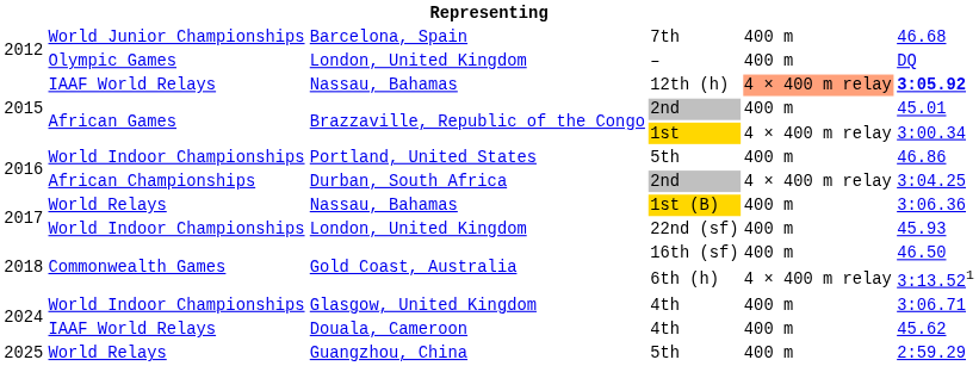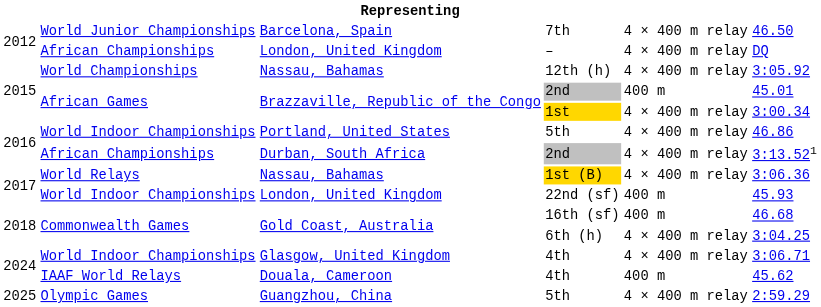7th | column 5: 400 m -> 4 × 400 m relay
7th | column 6: 46.68 -> 46.50
– | column 2: Olympic Games -> African Championships
– | column 5: 400 m -> 4 × 400 m relay
12th (h) | column 2: IAAF World Relays -> World Championships
12th (h) | column 5: lightsalmon background -> no background
12th (h) | column 6: bold -> normal
Portland, United States / 5th | column 5: 400 m -> 4 × 400 m relay
Durban, South Africa / 2nd | column 6: 3:04.25 -> 3:13.521
1st (B) | column 5: 400 m -> 4 × 400 m relay
16th (sf) | column 6: 46.50 -> 46.68
6th (h) | column 6: 3:13.521 -> 3:04.25
Glasgow, United Kingdom / 4th | column 5: 400 m -> 4 × 400 m relay
Guangzhou, China / 5th | column 2: World Relays -> Olympic Games
Guangzhou, China / 5th | column 5: 400 m -> 4 × 400 m relay
